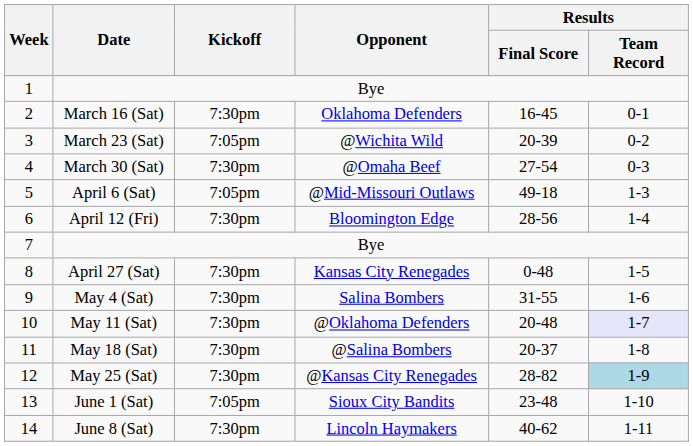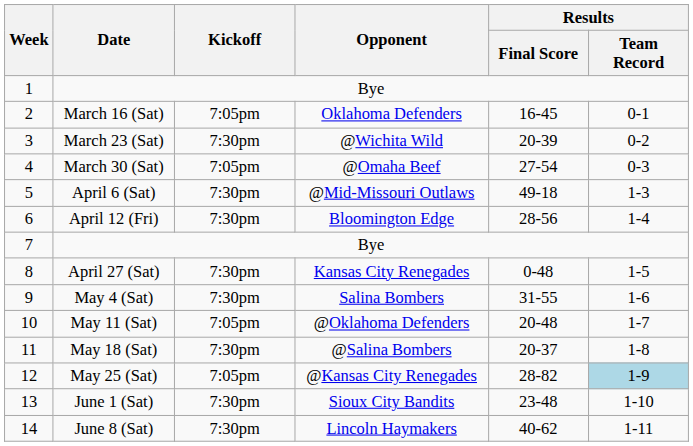March 16 (Sat) | Kickoff: 7:30pm -> 7:05pm
March 23 (Sat) | Kickoff: 7:05pm -> 7:30pm
March 30 (Sat) | Kickoff: 7:30pm -> 7:05pm
April 6 (Sat) | Kickoff: 7:05pm -> 7:30pm
May 11 (Sat) | Kickoff: 7:30pm -> 7:05pm
May 11 (Sat) | Results / Team Record: lavender background -> no background
May 25 (Sat) | Kickoff: 7:30pm -> 7:05pm
June 1 (Sat) | Kickoff: 7:05pm -> 7:30pm
